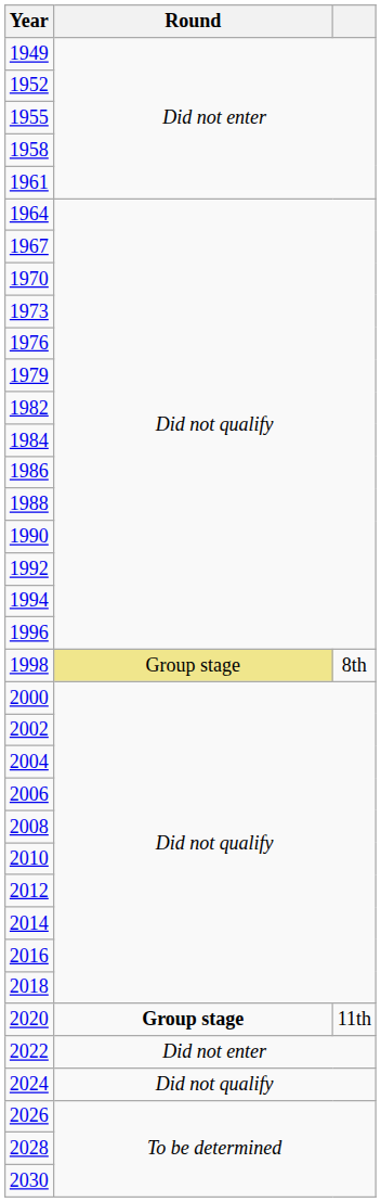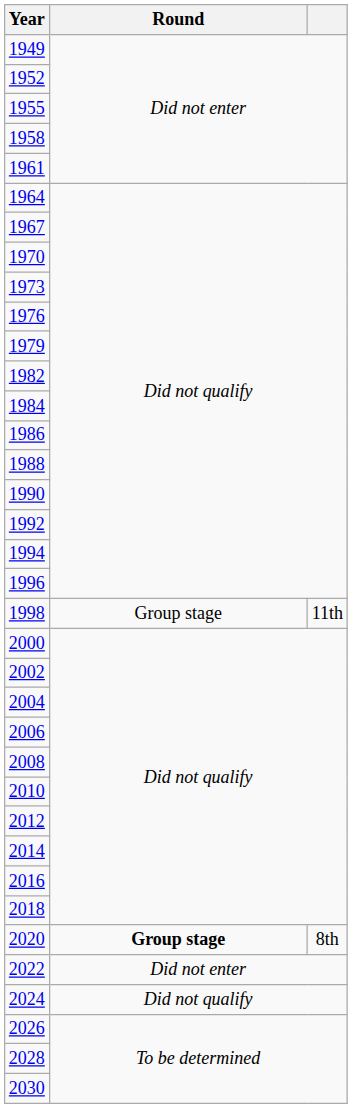1998 | Round: khaki background -> no background
1998 | column 3: 8th -> 11th
2020 | column 3: 11th -> 8th
